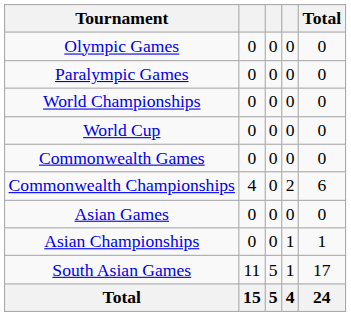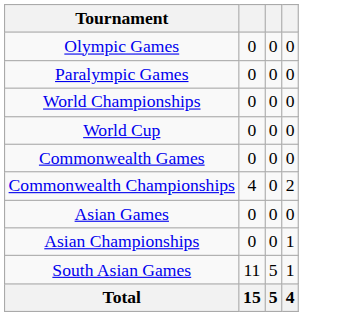- column: Total | 0 | 0 | 0 | 0 | 0 | 6 | 0 | 1 | 17 | 24
